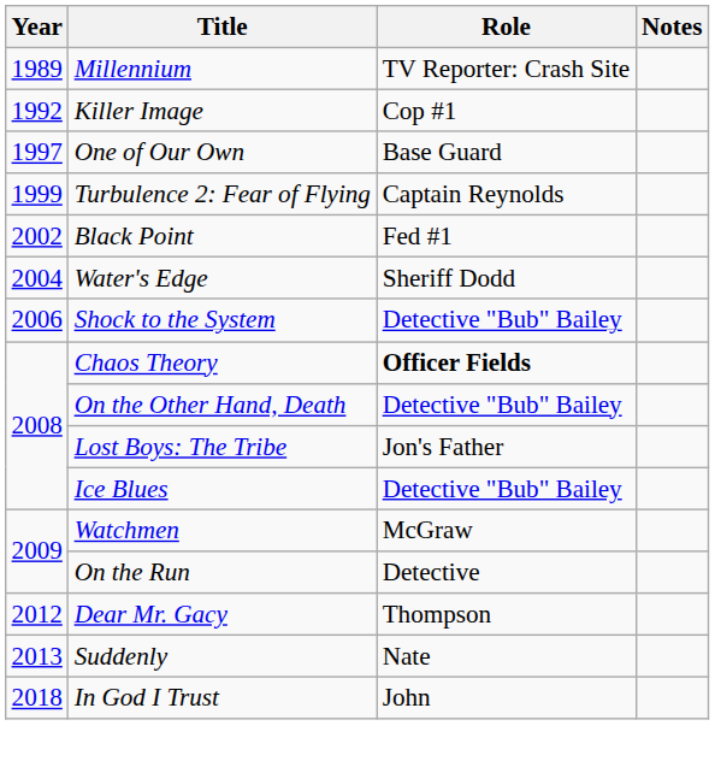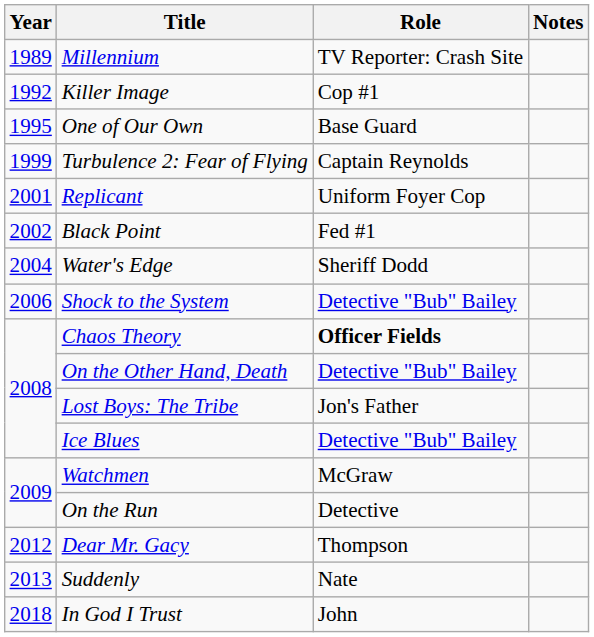One of Our Own | Year: 1997 -> 1995
+ row: 2001 | Replicant | Uniform Foyer Cop
